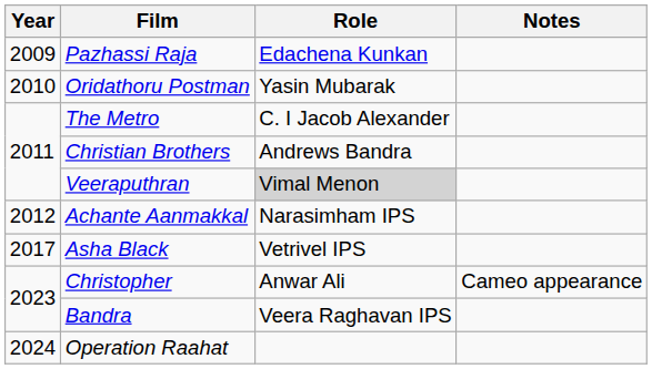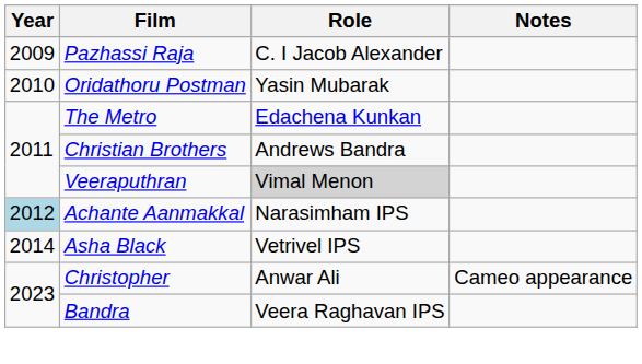Pazhassi Raja | Role: Edachena Kunkan -> C. I Jacob Alexander
The Metro | Role: C. I Jacob Alexander -> Edachena Kunkan
Achante Aanmakkal | Year: no background -> lightblue background
Asha Black | Year: 2017 -> 2014
- row: 2024 | Operation Raahat
